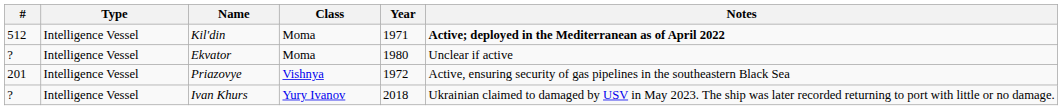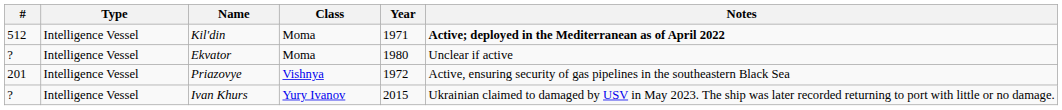Ivan Khurs | Year: 2018 -> 2015
